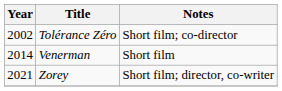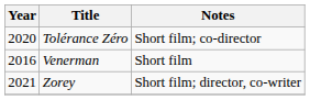Tolérance Zéro | Year: 2002 -> 2020
Venerman | Year: 2014 -> 2016
